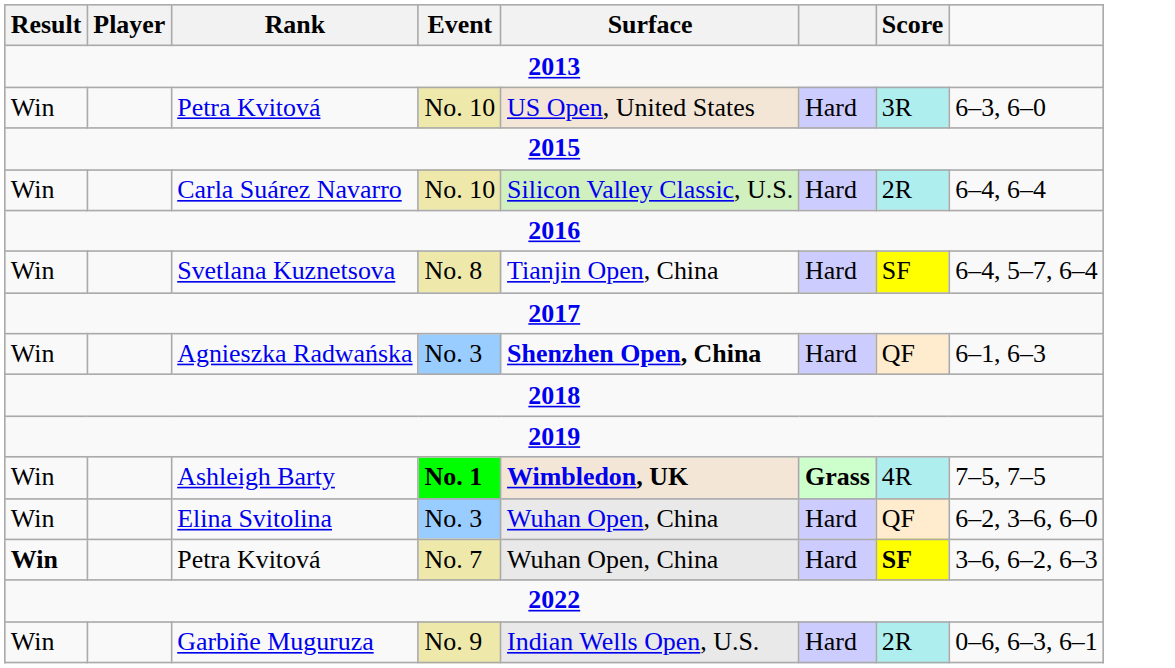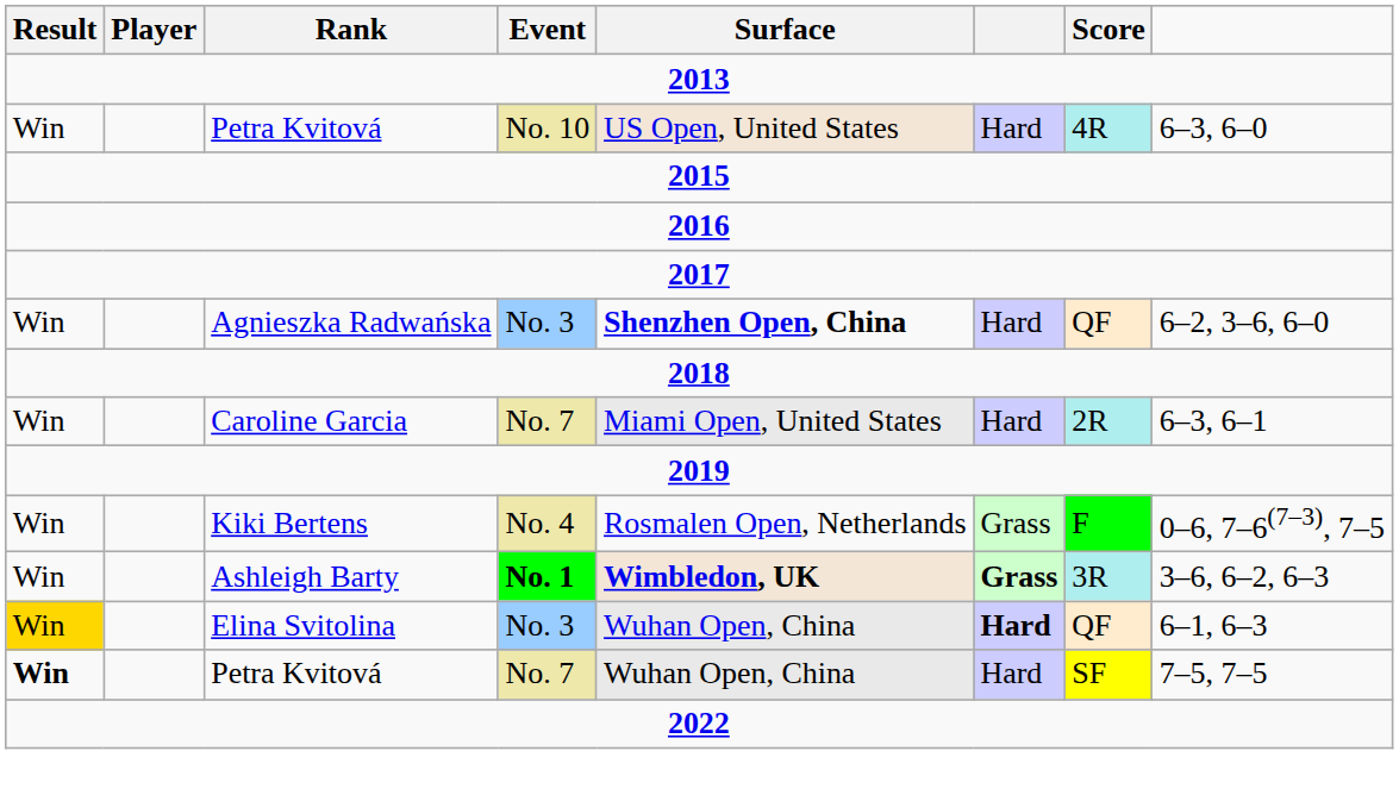Petra Kvitová / No. 10 | Score: 3R -> 4R
- row: Win | Carla Suárez Navarro | No. 10 | Silicon Valley Classic, U.S. | Hard | 2R | 6–4, 6–4
- row: Win | Svetlana Kuznetsova | No. 8 | Tianjin Open, China | Hard | SF | 6–4, 5–7, 6–4
Agnieszka Radwańska | column 8: 6–1, 6–3 -> 6–2, 3–6, 6–0
+ row: Win | Caroline Garcia | No. 7 | Miami Open, United States | Hard | 2R | 6–3, 6–1
+ row: Win | Kiki Bertens | No. 4 | Rosmalen Open, Netherlands | Grass | F | 0–6, 7–6(7–3), 7–5
Ashleigh Barty | Score: 4R -> 3R
Ashleigh Barty | column 8: 7–5, 7–5 -> 3–6, 6–2, 6–3
Elina Svitolina | Result: no background -> gold background
Elina Svitolina | column 6: normal -> bold
Elina Svitolina | column 8: 6–2, 3–6, 6–0 -> 6–1, 6–3
Petra Kvitová / No. 7 | Score: bold -> normal
Petra Kvitová / No. 7 | column 8: 3–6, 6–2, 6–3 -> 7–5, 7–5
- row: Win | Garbiñe Muguruza | No. 9 | Indian Wells Open, U.S. | Hard | 2R | 0–6, 6–3, 6–1
